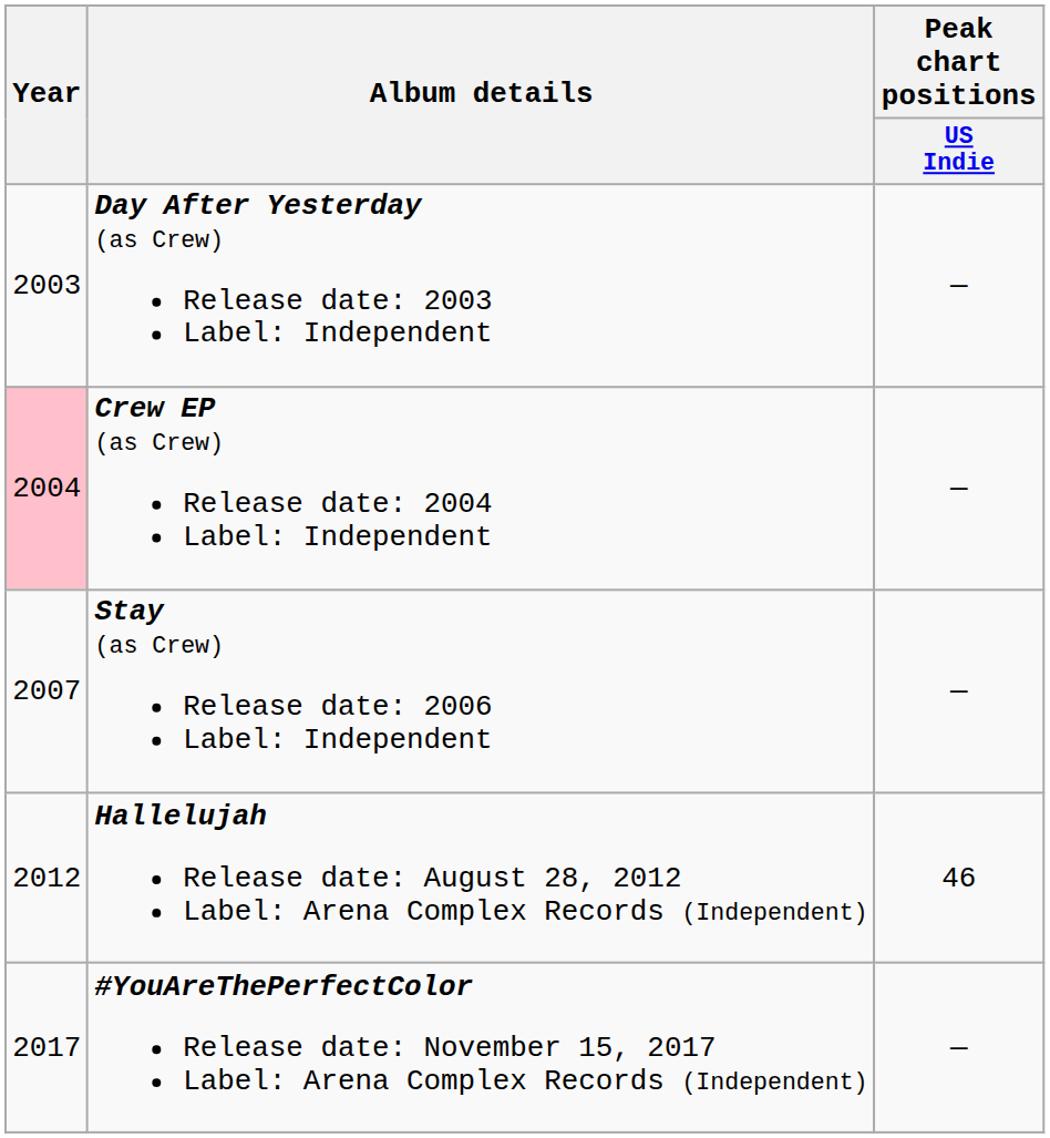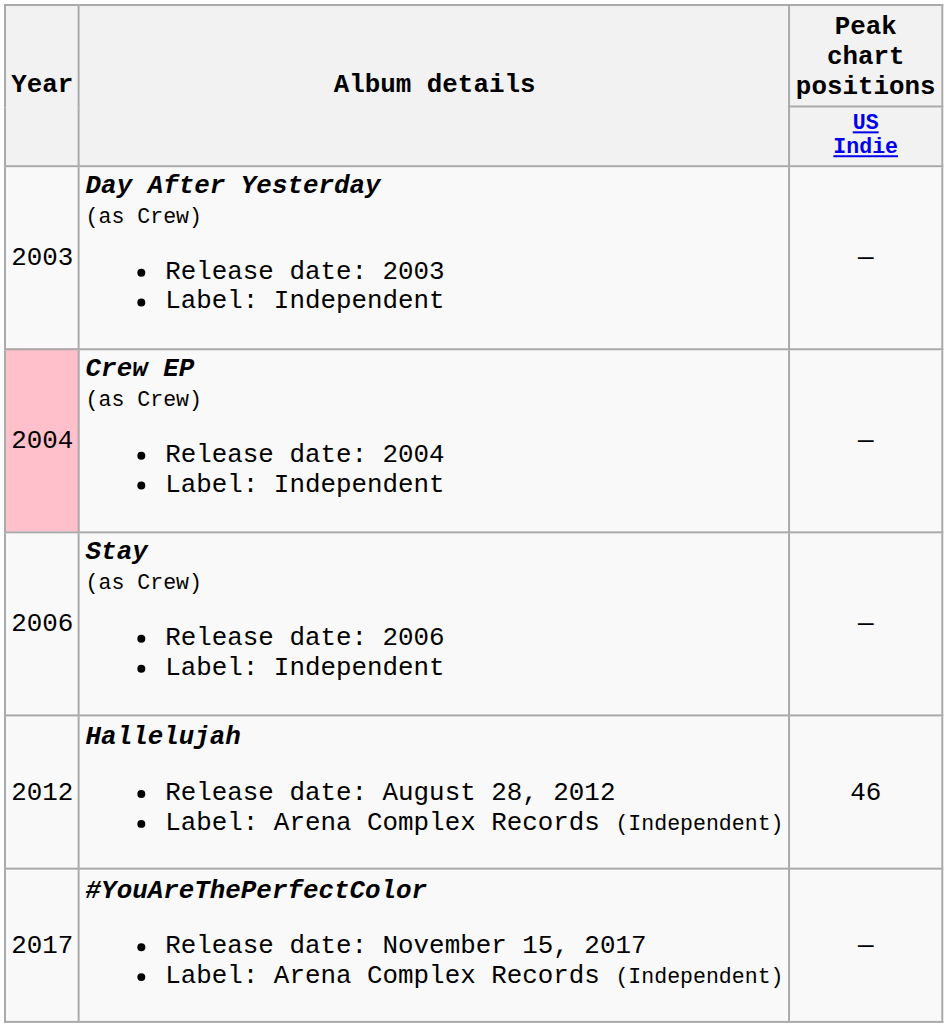Stay (as Crew) Release date: 2006 Label: Independent | Year: 2007 -> 2006
